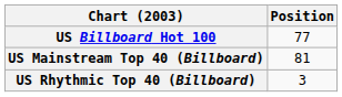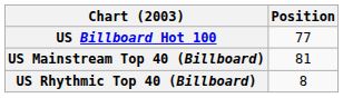US Rhythmic Top 40 (Billboard) | Position: 3 -> 8
